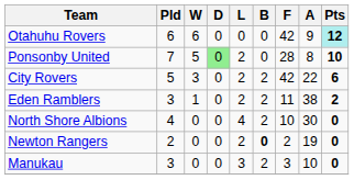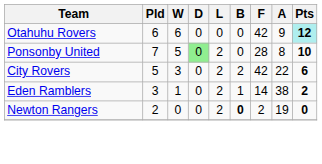Eden Ramblers | B: 2 -> 1
Eden Ramblers | F: 11 -> 14
- row: North Shore Albions | 4 | 0 | 0 | 4 | 2 | 10 | 30 | 0
- row: Manukau | 3 | 0 | 0 | 3 | 2 | 3 | 10 | 0
